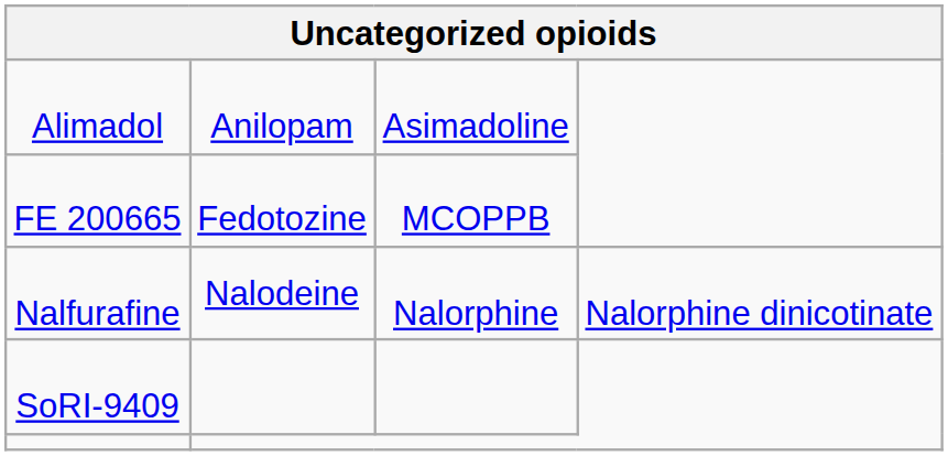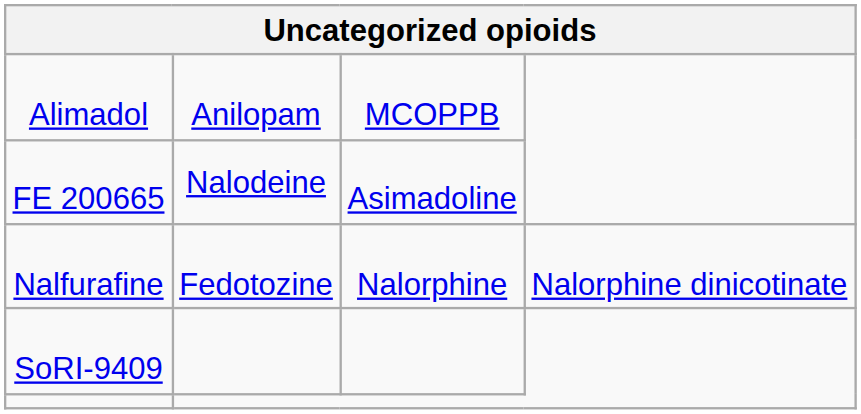Alimadol | column 3: Asimadoline -> MCOPPB
FE 200665 | column 2: Fedotozine -> Nalodeine
FE 200665 | column 3: MCOPPB -> Asimadoline
Nalfurafine | column 2: Nalodeine -> Fedotozine
